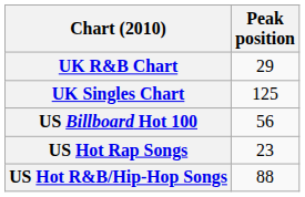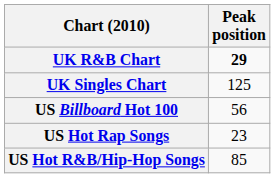UK R&B Chart | Peak position: normal -> bold
US Hot R&B/Hip-Hop Songs | Peak position: 88 -> 85
